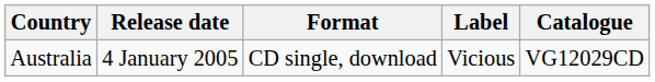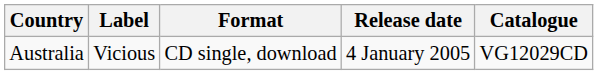columns swapped: Release date <-> Label
